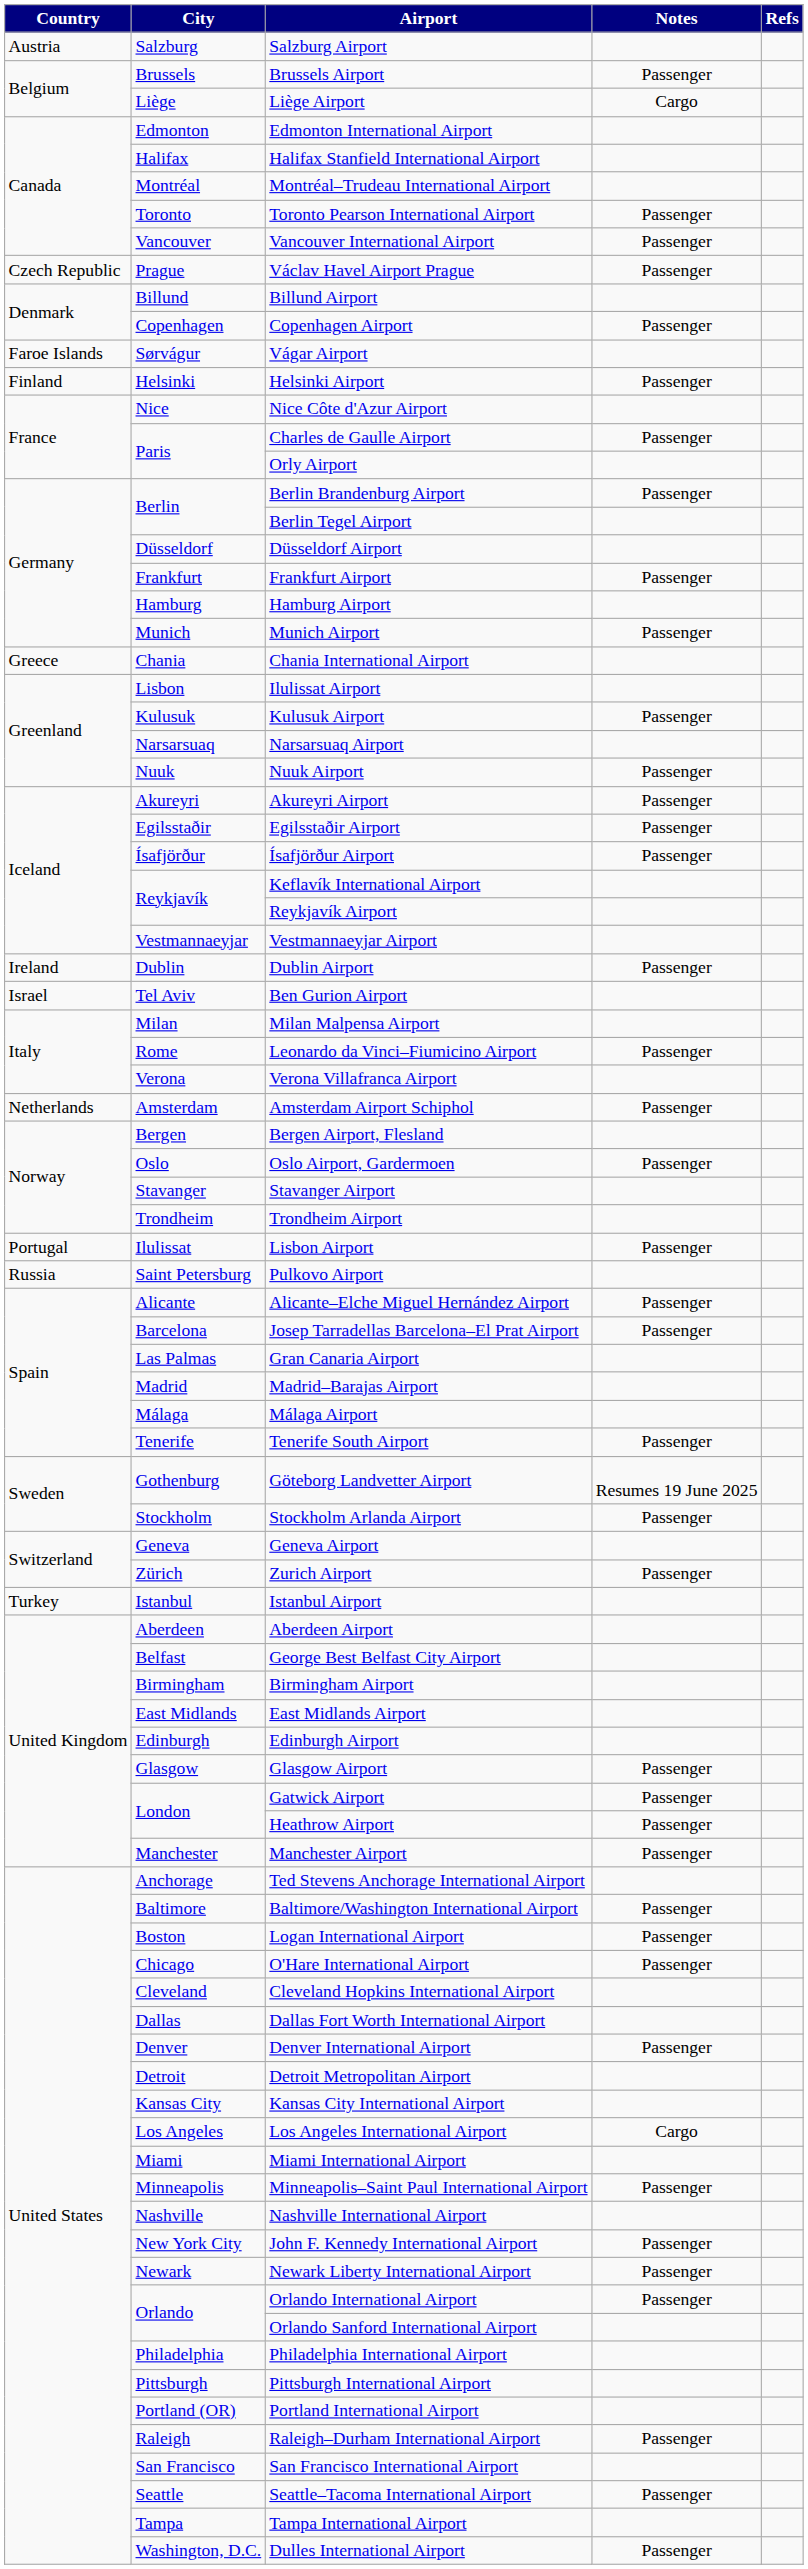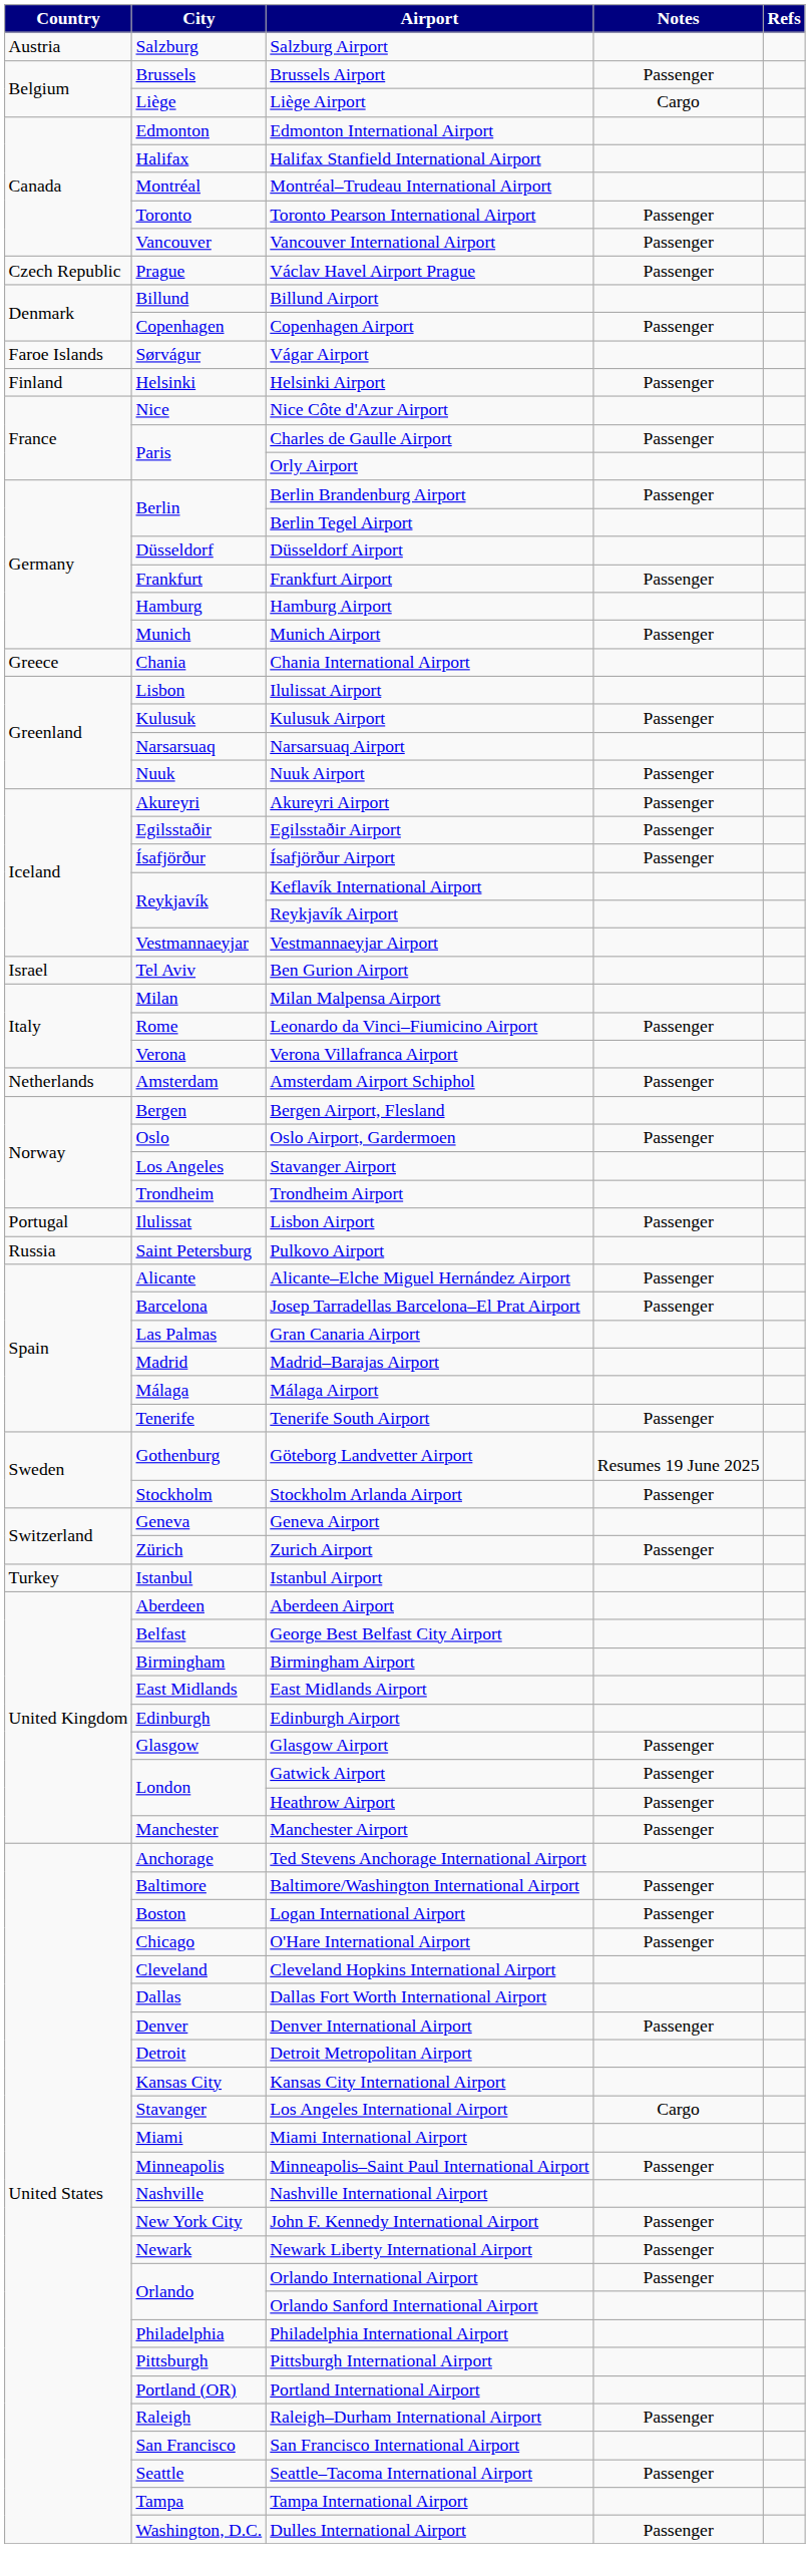- row: Ireland | Dublin | Dublin Airport | Passenger
Stavanger Airport | City: Stavanger -> Los Angeles
Los Angeles International Airport | City: Los Angeles -> Stavanger
